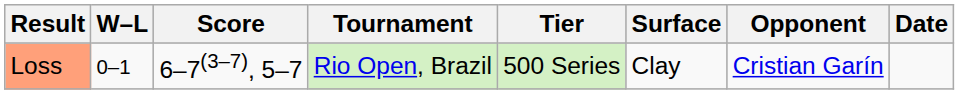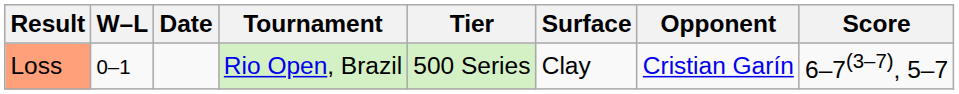columns swapped: Date <-> Score
